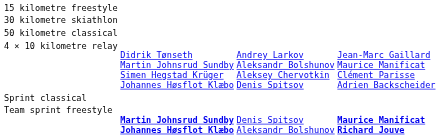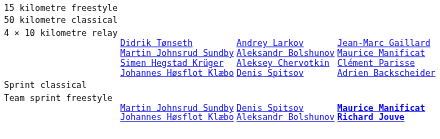- row: 30 kilometre skiathlon
Team sprint freestyle | column 2: bold -> normal
